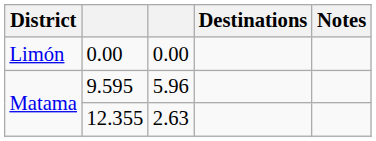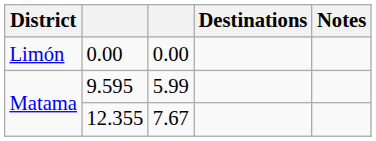9.595 | column 3: 5.96 -> 5.99
12.355 | column 3: 2.63 -> 7.67
